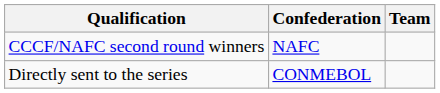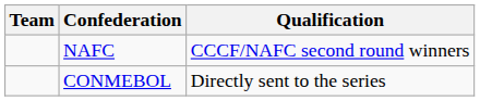columns swapped: Team <-> Qualification
